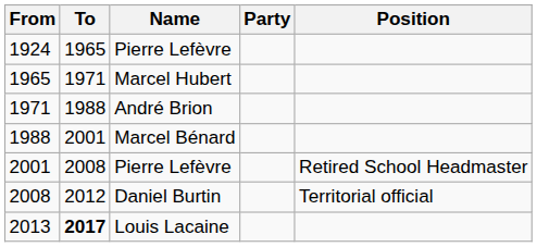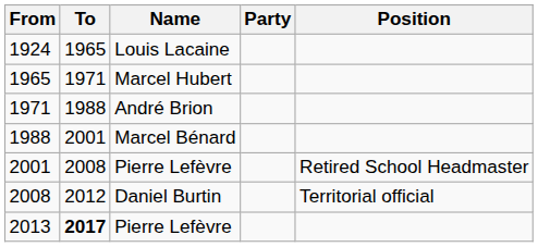1924 | Name: Pierre Lefèvre -> Louis Lacaine
2013 | Name: Louis Lacaine -> Pierre Lefèvre
